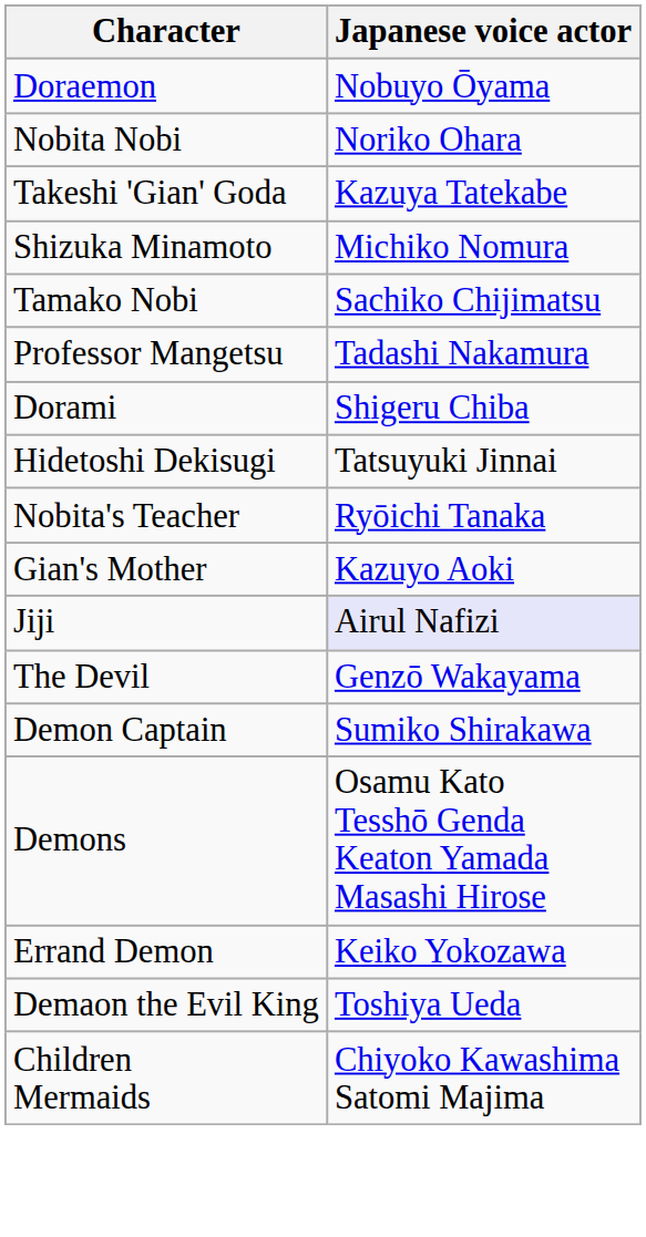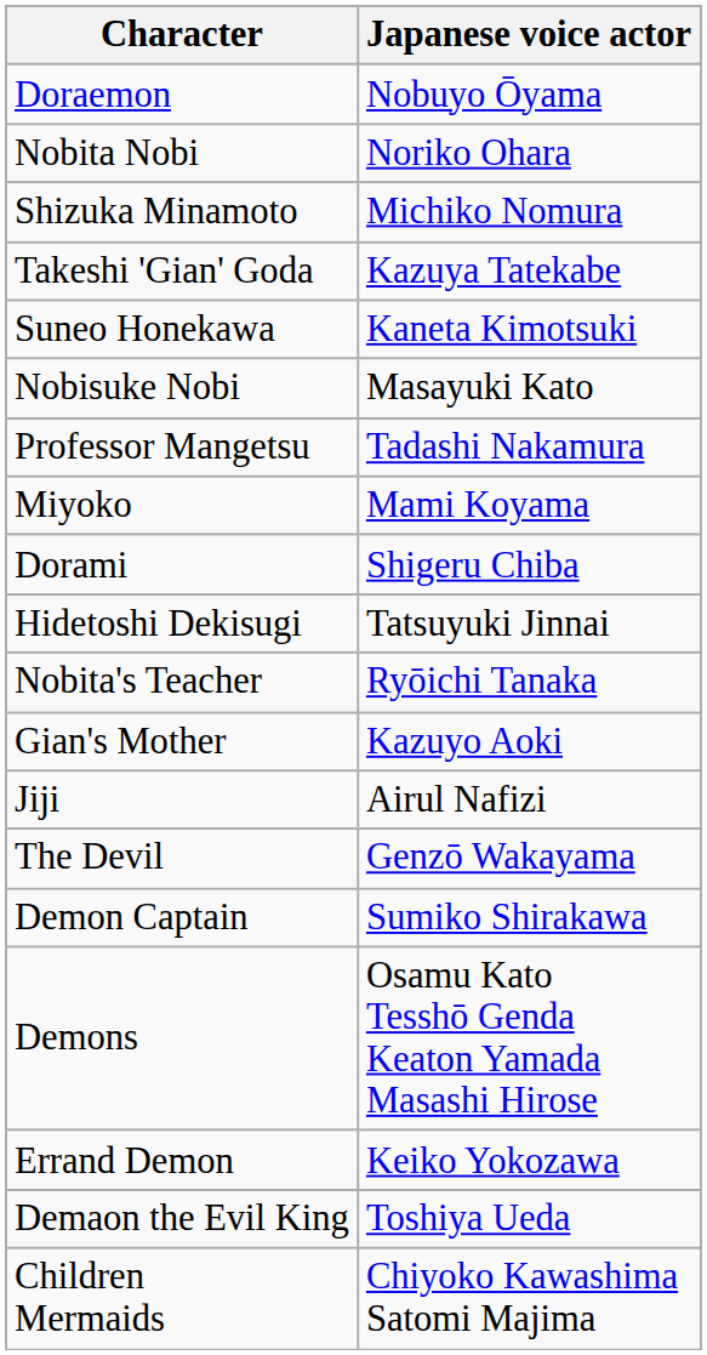rows swapped: Takeshi 'Gian' Goda <-> Shizuka Minamoto
+ row: Suneo Honekawa | Kaneta Kimotsuki
+ row: Nobisuke Nobi | Masayuki Kato
- row: Tamako Nobi | Sachiko Chijimatsu
+ row: Miyoko | Mami Koyama
Jiji | Japanese voice actor: lavender background -> no background
